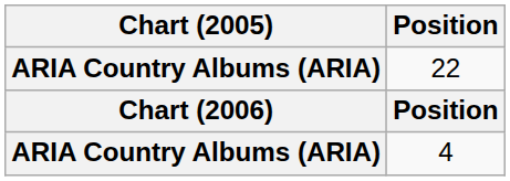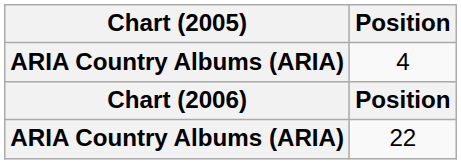rows swapped: 4 <-> 22
